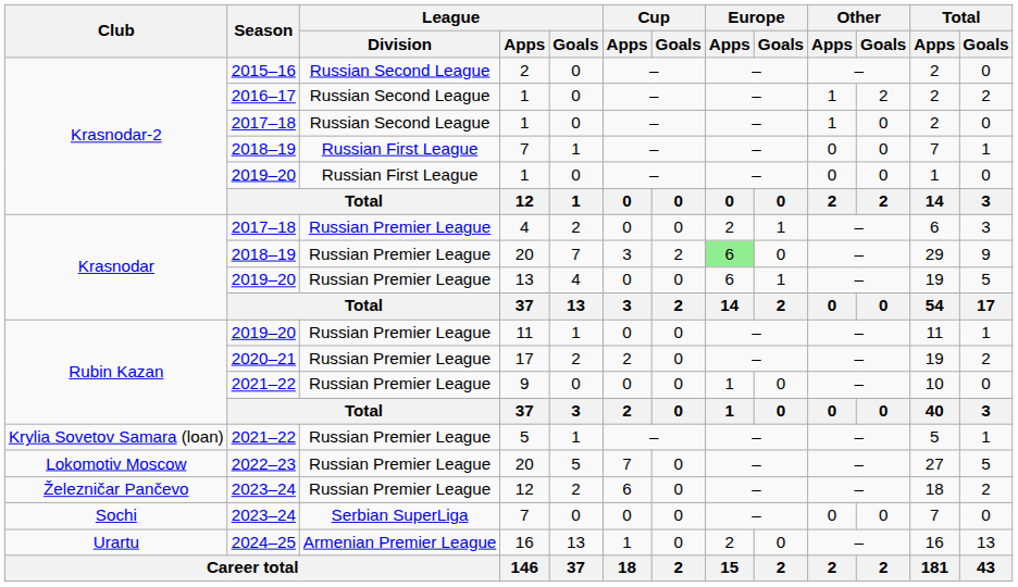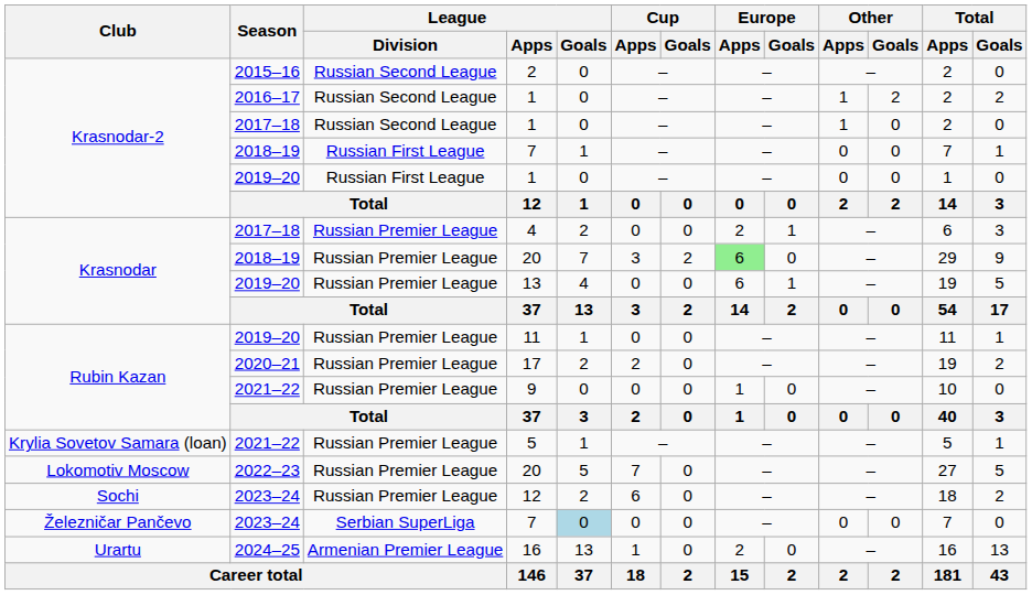2023–24 / 12 | Club: Železničar Pančevo -> Sochi
2023–24 / 7 | Club: Sochi -> Železničar Pančevo
2023–24 / 7 | League / Goals: no background -> lightblue background
